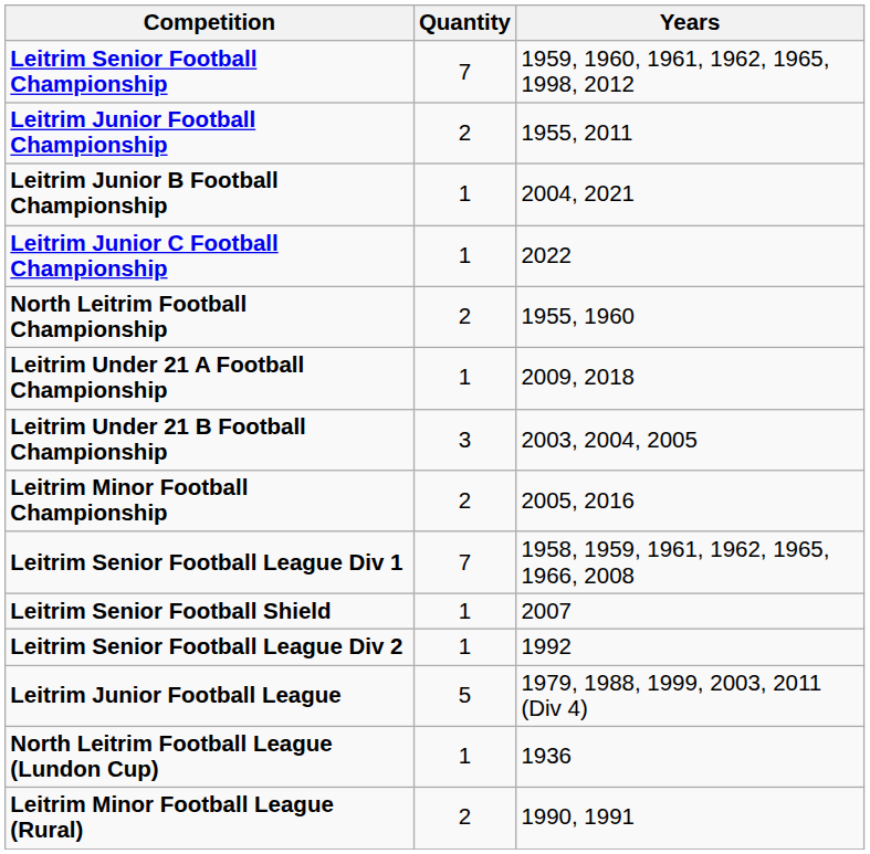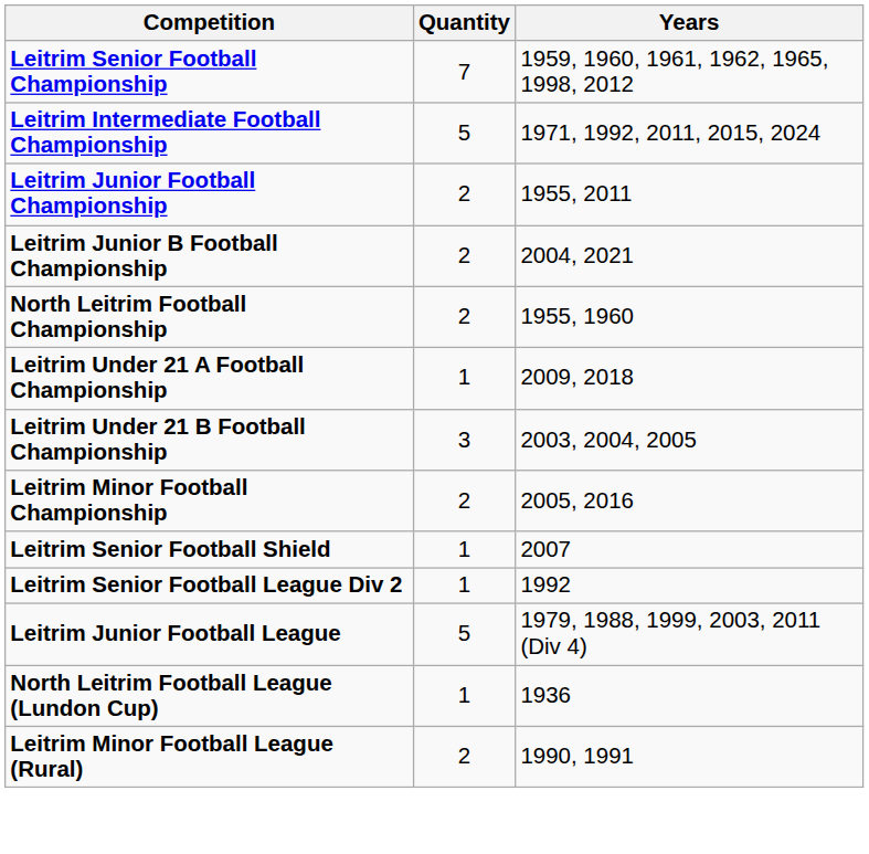+ row: Leitrim Intermediate Football Championship | 5 | 1971, 1992, 2011, 2015, 2024
Leitrim Junior B Football Championship | Quantity: 1 -> 2
- row: Leitrim Junior C Football Championship | 1 | 2022
- row: Leitrim Senior Football League Div 1 | 7 | 1958, 1959, 1961, 1962, 1965, 1966, 2008
